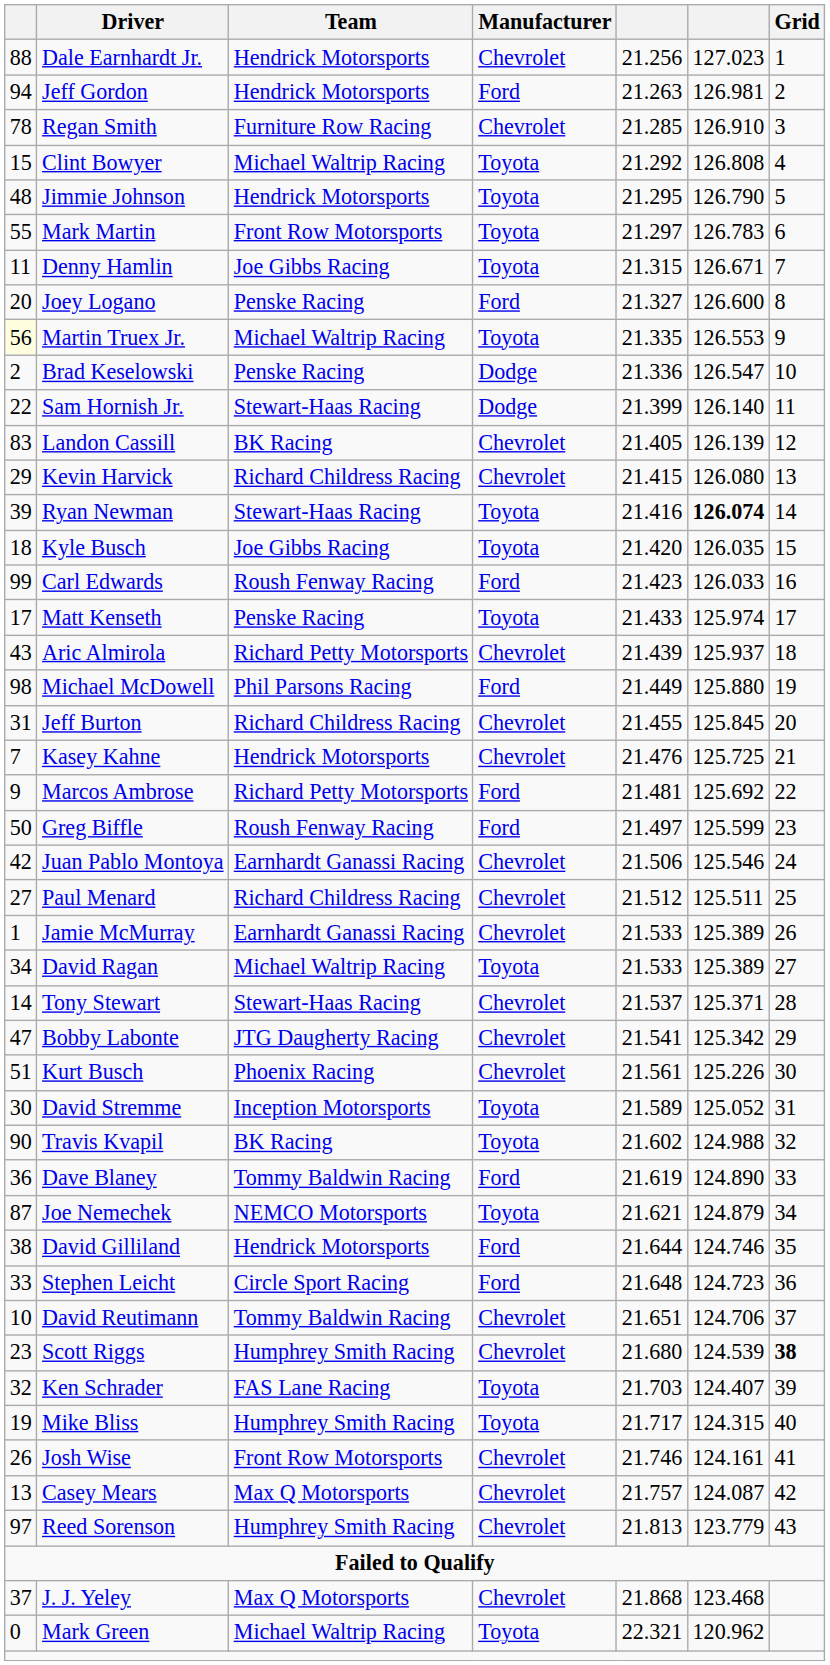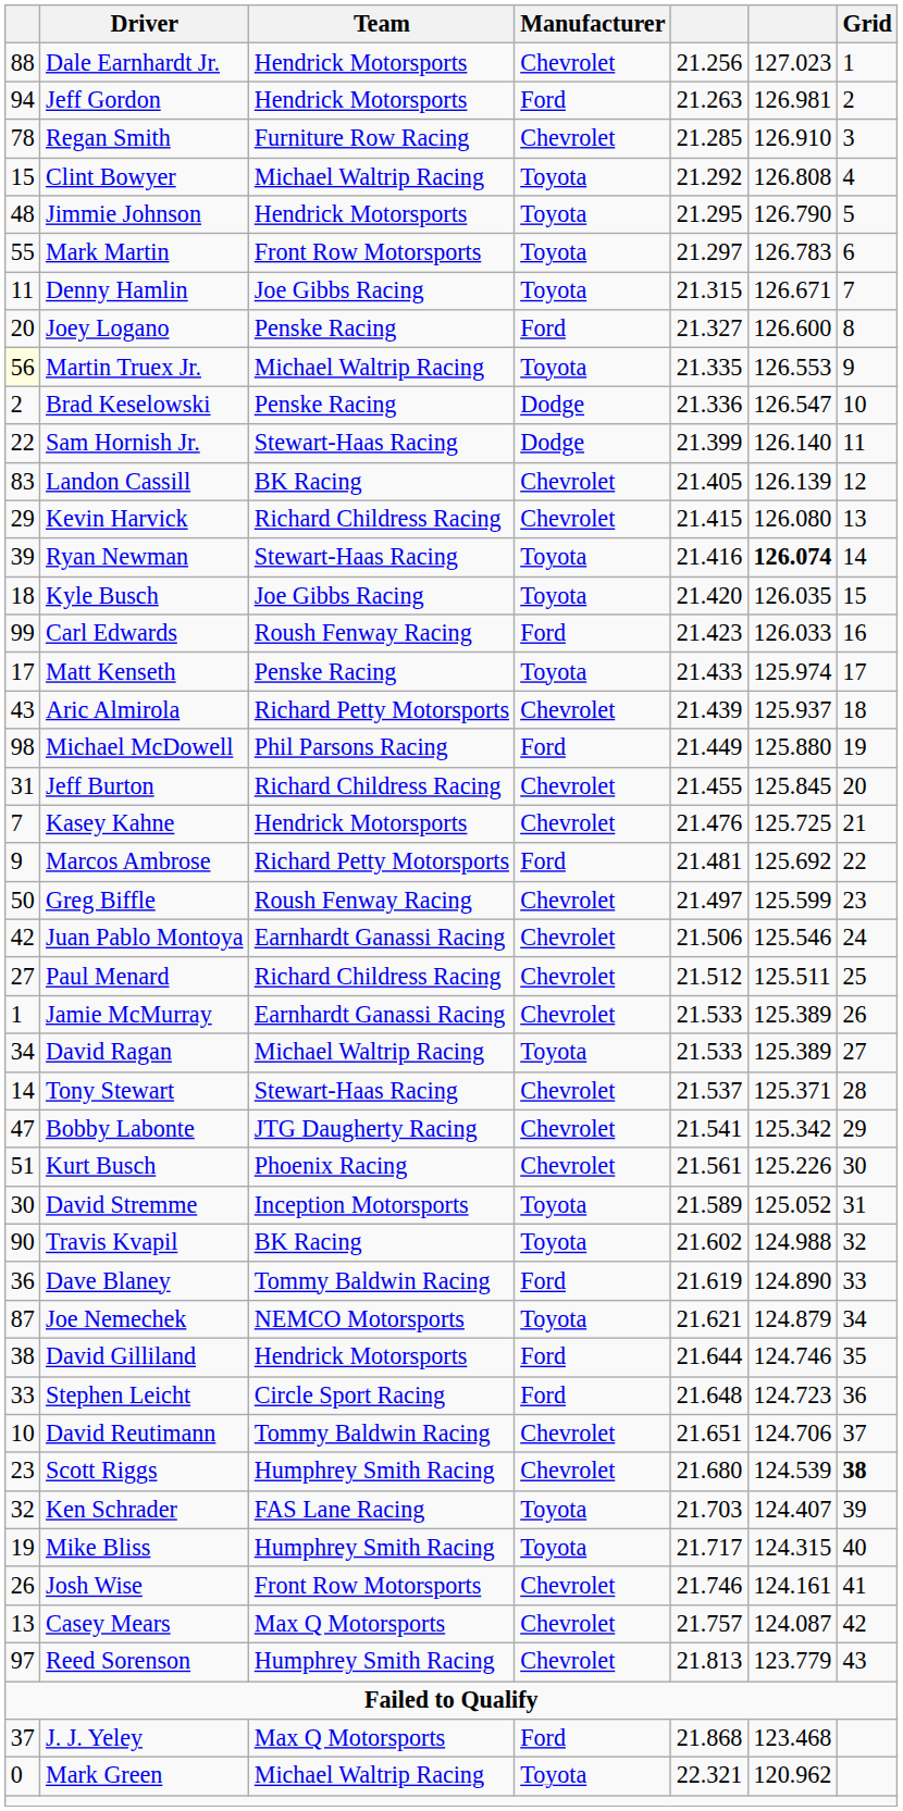Greg Biffle | Manufacturer: Ford -> Chevrolet
J. J. Yeley | Manufacturer: Chevrolet -> Ford
